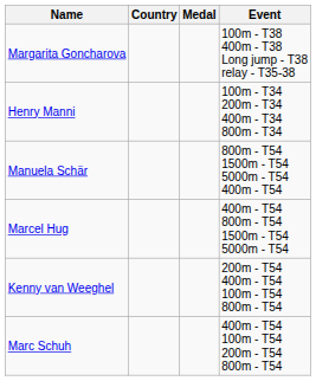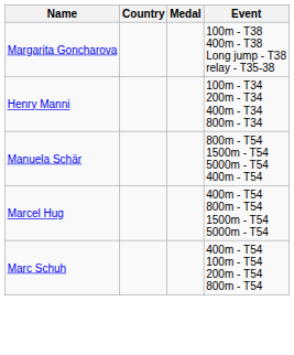- row: Kenny van Weeghel | 200m - T54 400m - T54 100m - T54 800m - T54
